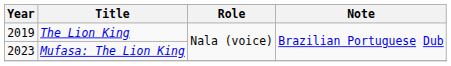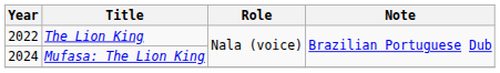The Lion King | Year: 2019 -> 2022
Mufasa: The Lion King | Year: 2023 -> 2024
